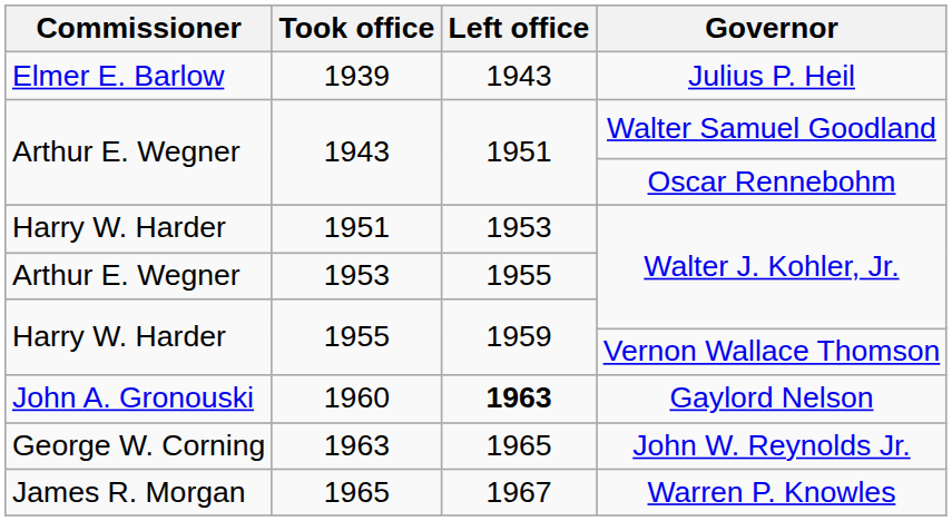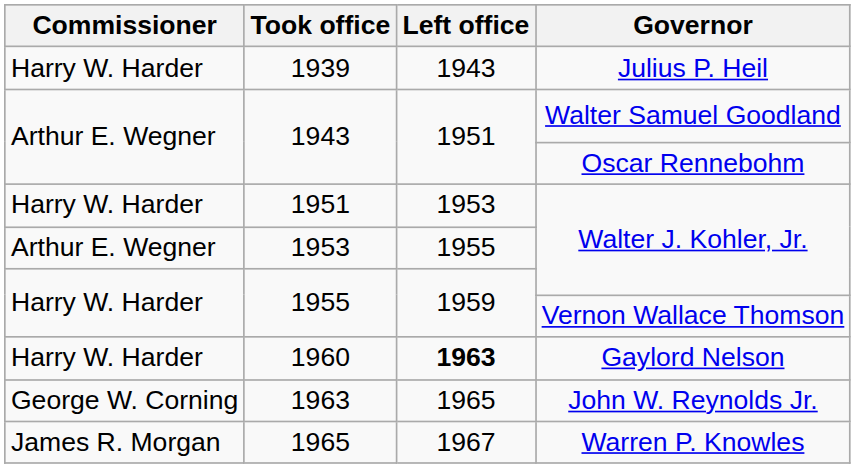1939 | Commissioner: Elmer E. Barlow -> Harry W. Harder
1960 | Commissioner: John A. Gronouski -> Harry W. Harder
